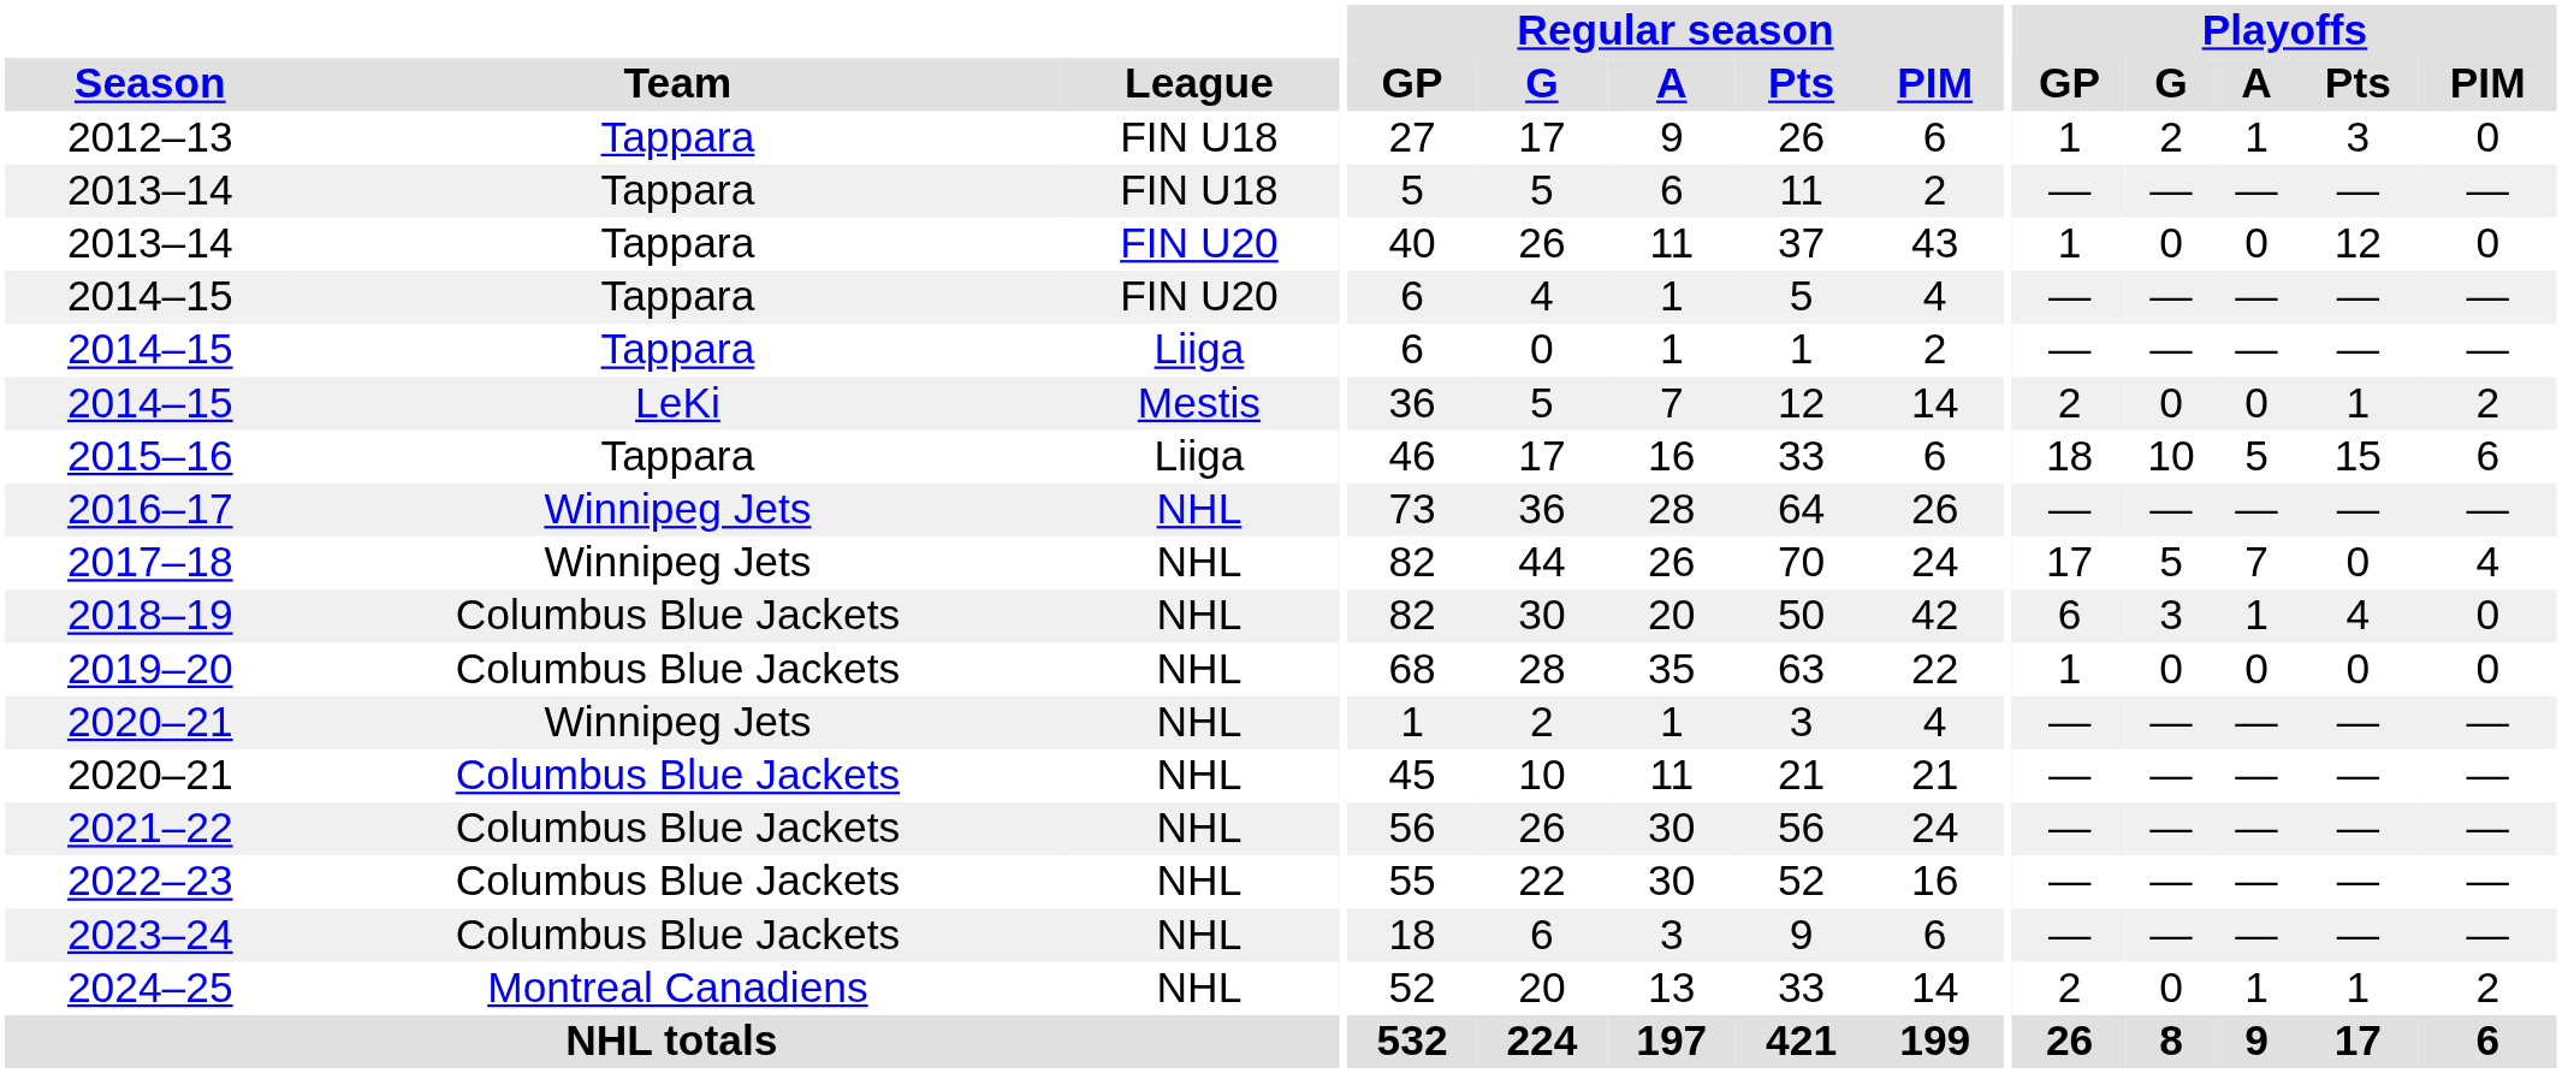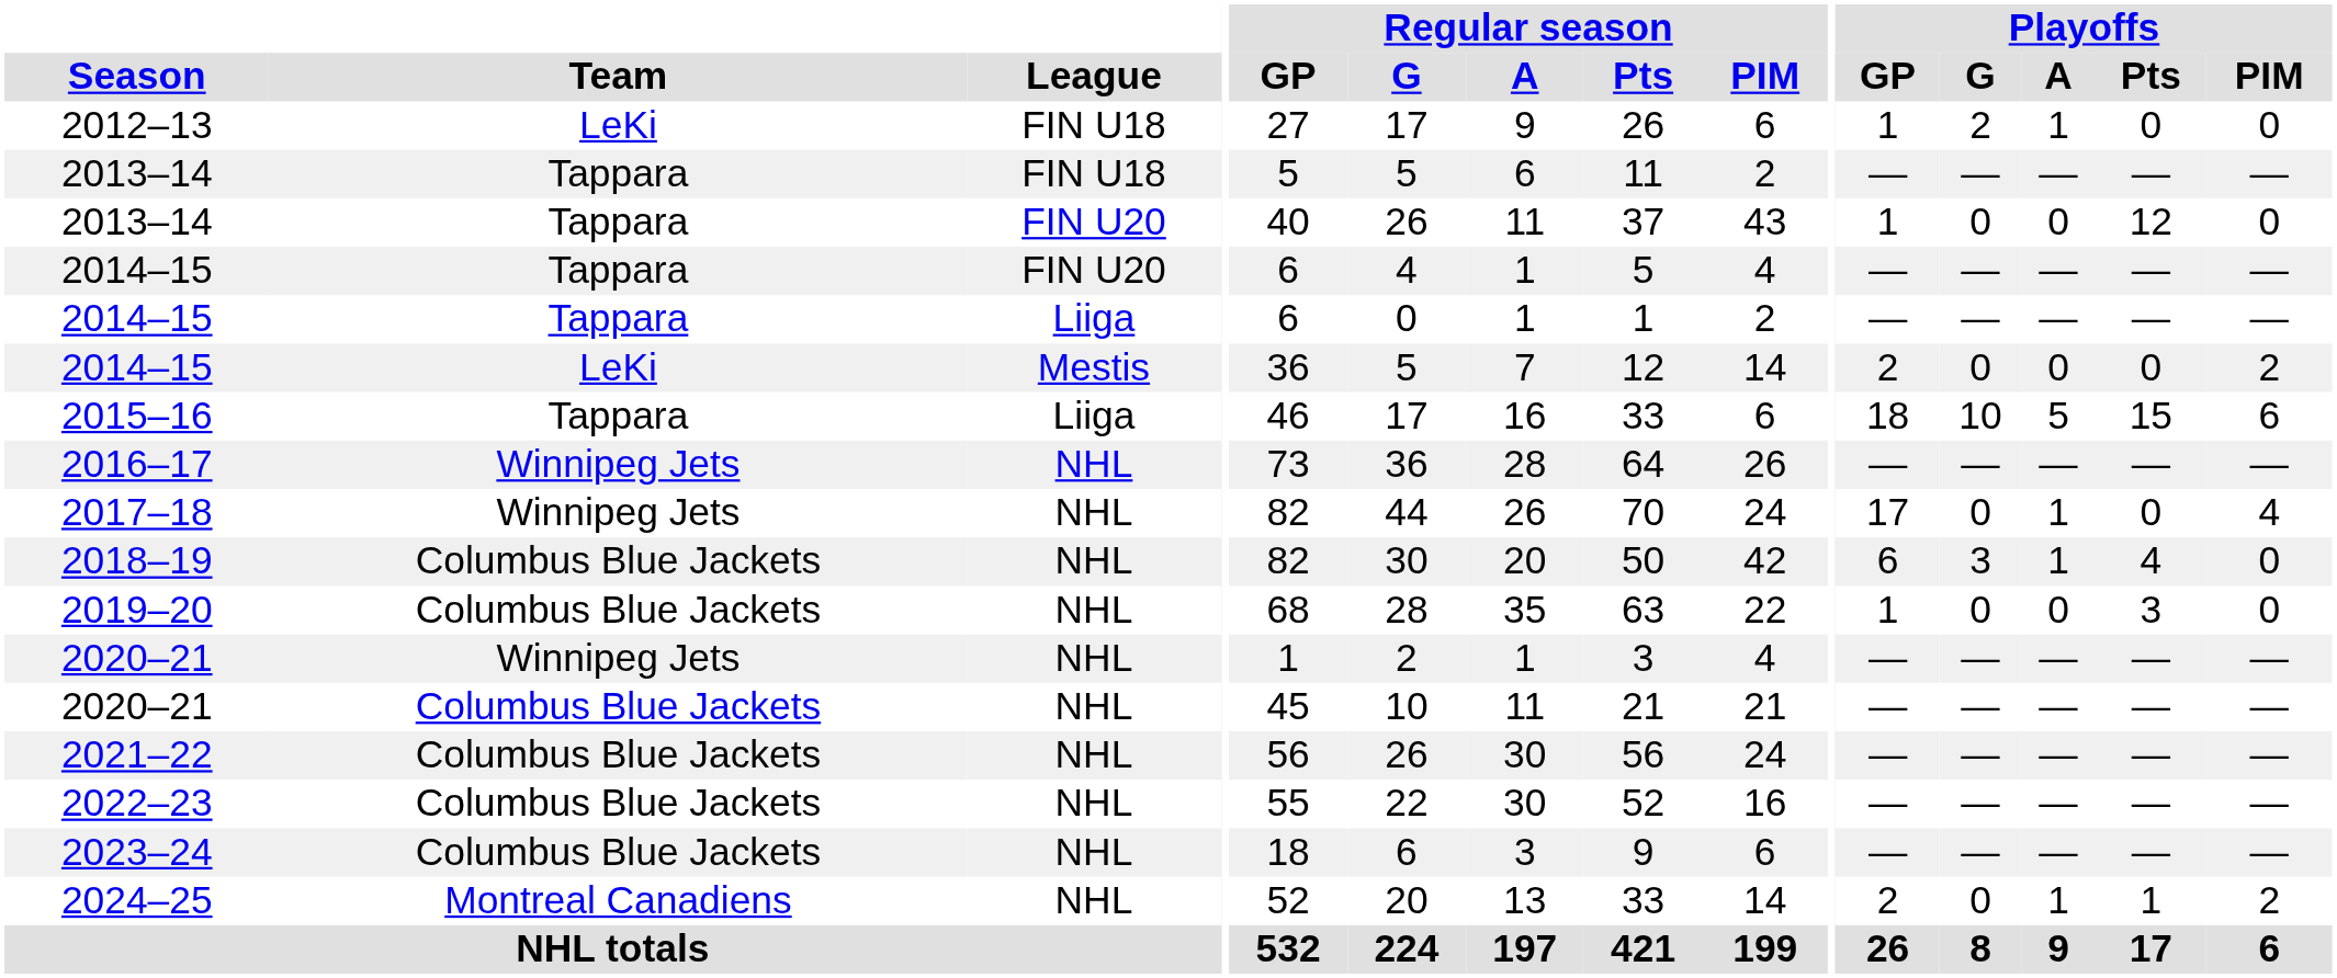2012–13 | Team: Tappara -> LeKi
2012–13 | Playoffs / Pts: 3 -> 0
2014–15 / Mestis | Playoffs / Pts: 1 -> 0
2017–18 | Playoffs / G: 5 -> 0
2017–18 | Playoffs / A: 7 -> 1
2019–20 | Playoffs / Pts: 0 -> 3
